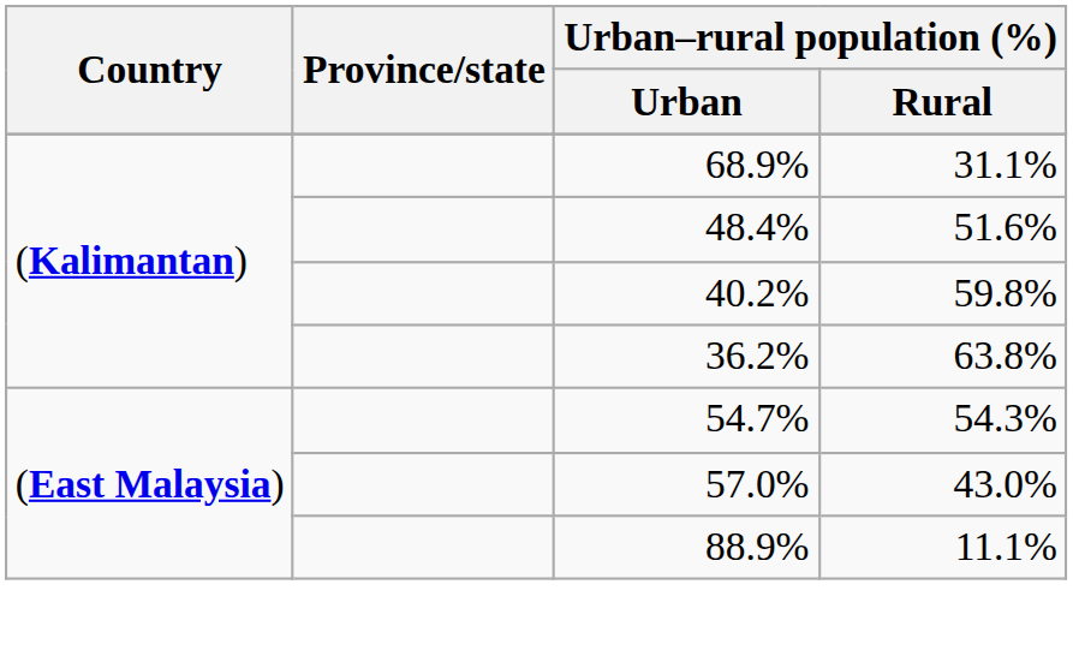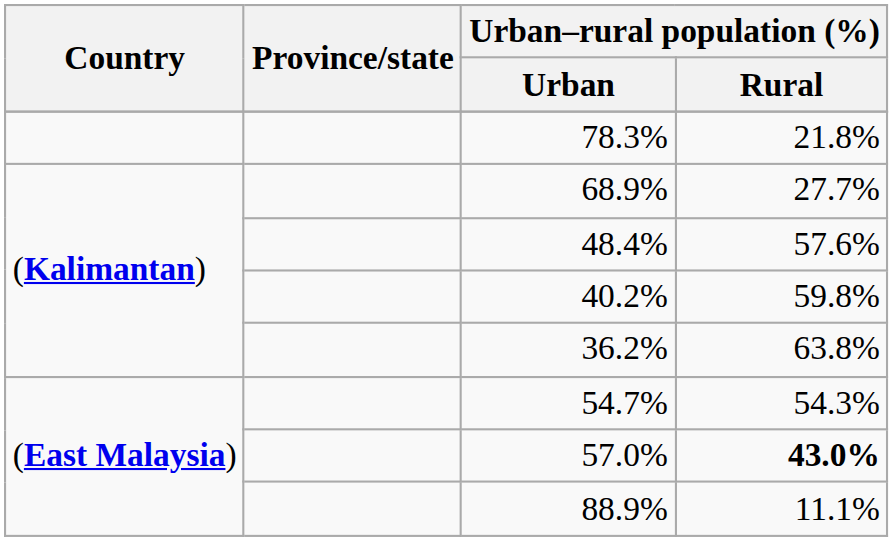+ row: 78.3% | 21.8%
68.9% | Urban–rural population (%) / Rural: 31.1% -> 27.7%
48.4% | Urban–rural population (%) / Rural: 51.6% -> 57.6%
57.0% | Urban–rural population (%) / Rural: normal -> bold
